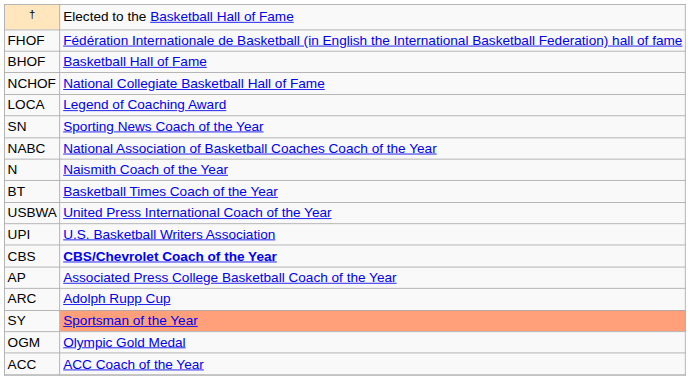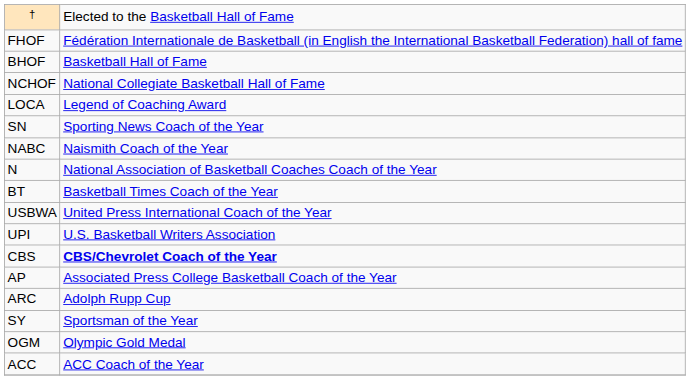NABC | column 2: National Association of Basketball Coaches Coach of the Year -> Naismith Coach of the Year
N | column 2: Naismith Coach of the Year -> National Association of Basketball Coaches Coach of the Year
SY | column 2: lightsalmon background -> no background
